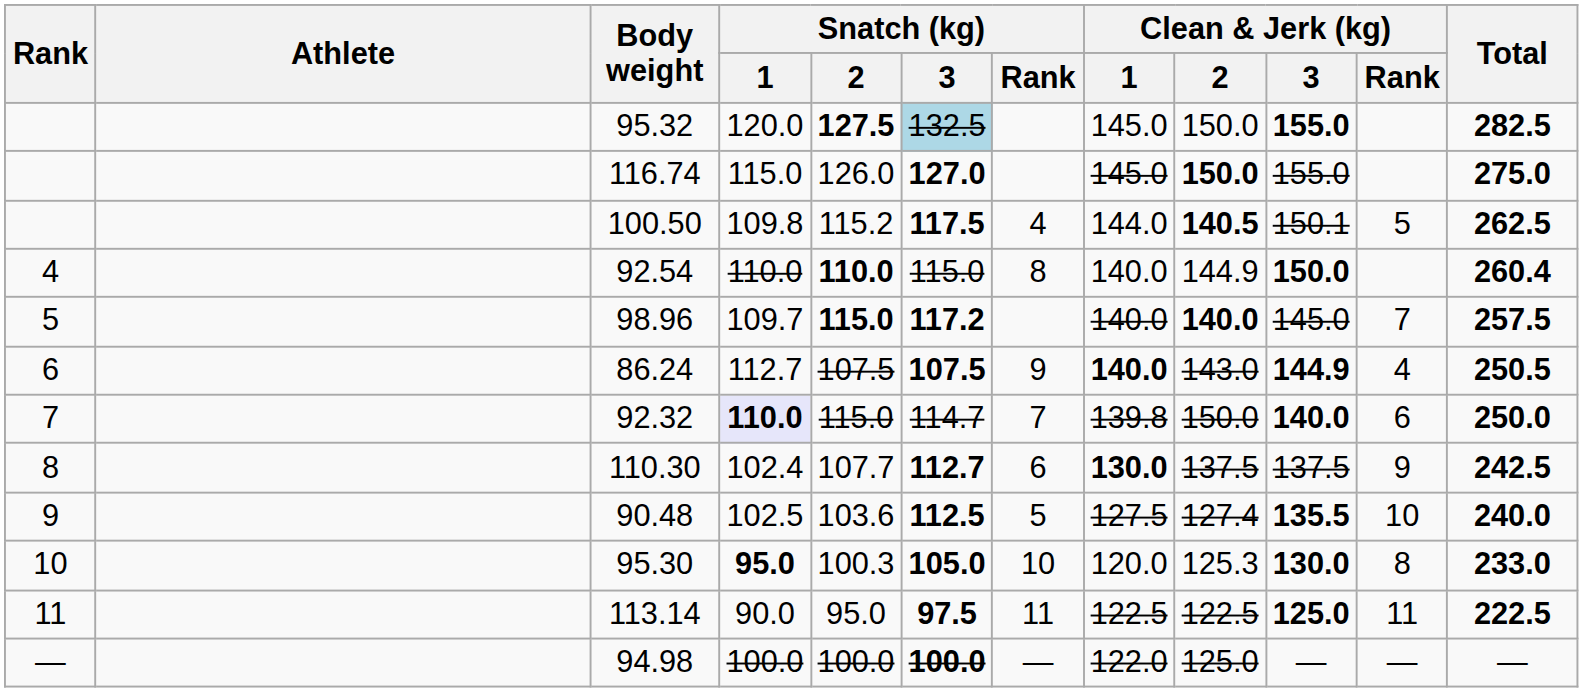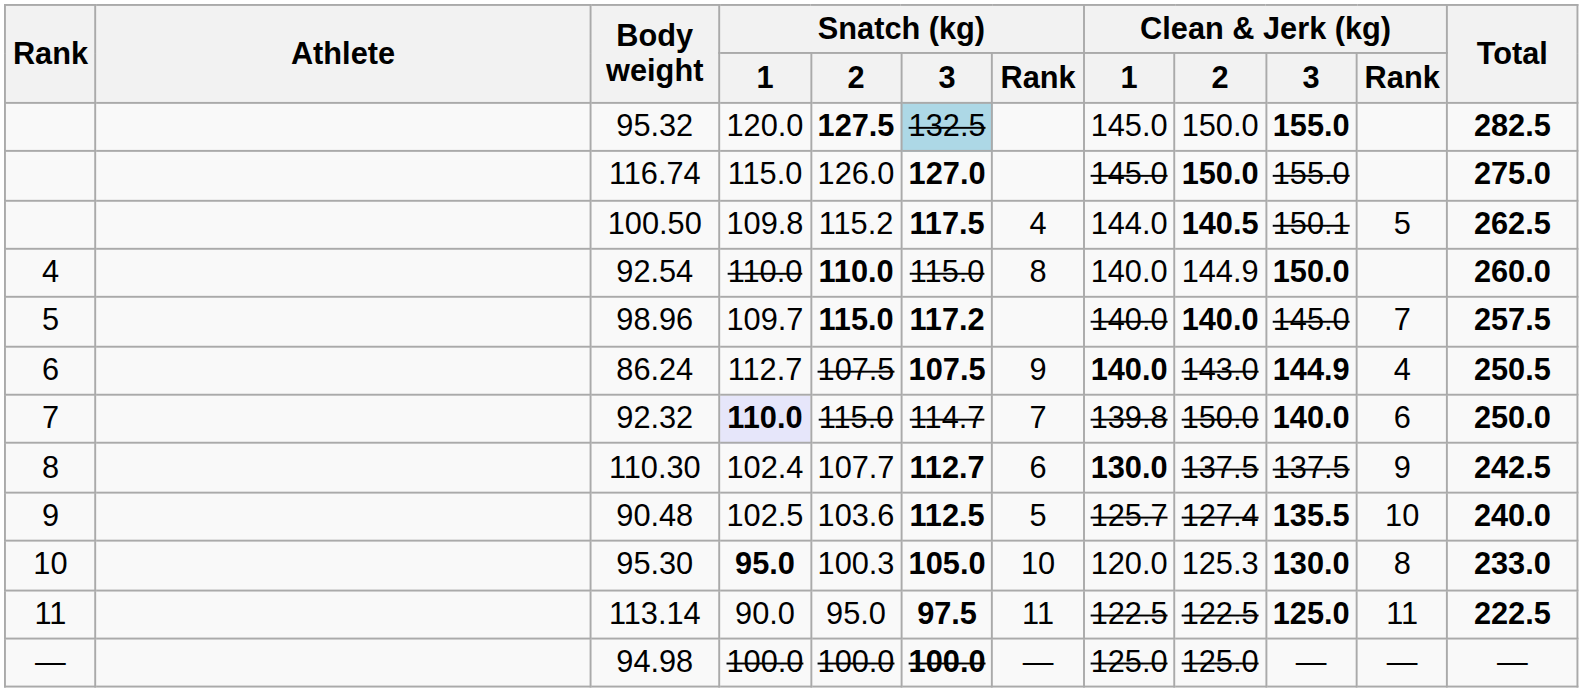92.54 | Total: 260.4 -> 260.0
90.48 | Clean & Jerk (kg) / 1: 127.5 -> 125.7
94.98 | Clean & Jerk (kg) / 1: 122.0 -> 125.0
